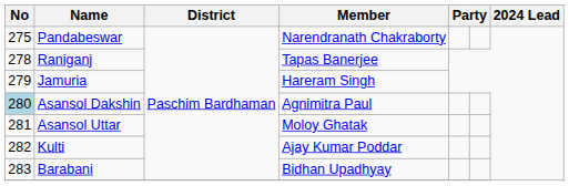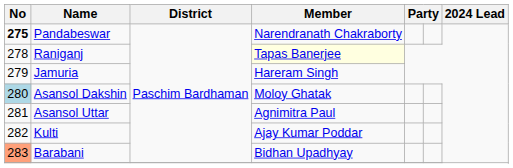Pandabeswar | No: normal -> bold
Raniganj | Member: no background -> lightyellow background
Asansol Dakshin | Member: Agnimitra Paul -> Moloy Ghatak
Asansol Uttar | Member: Moloy Ghatak -> Agnimitra Paul
Barabani | No: no background -> lightsalmon background
